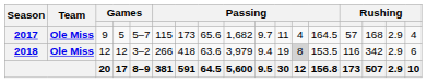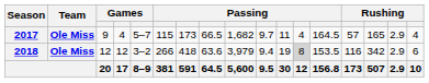2017 | column 4: 5 -> 4
2017 | column 8: 65.6 -> 66.5
2017 | column 15: 168 -> 165
